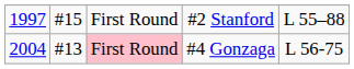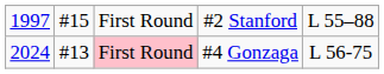#4 Gonzaga | column 1: 2004 -> 2024
